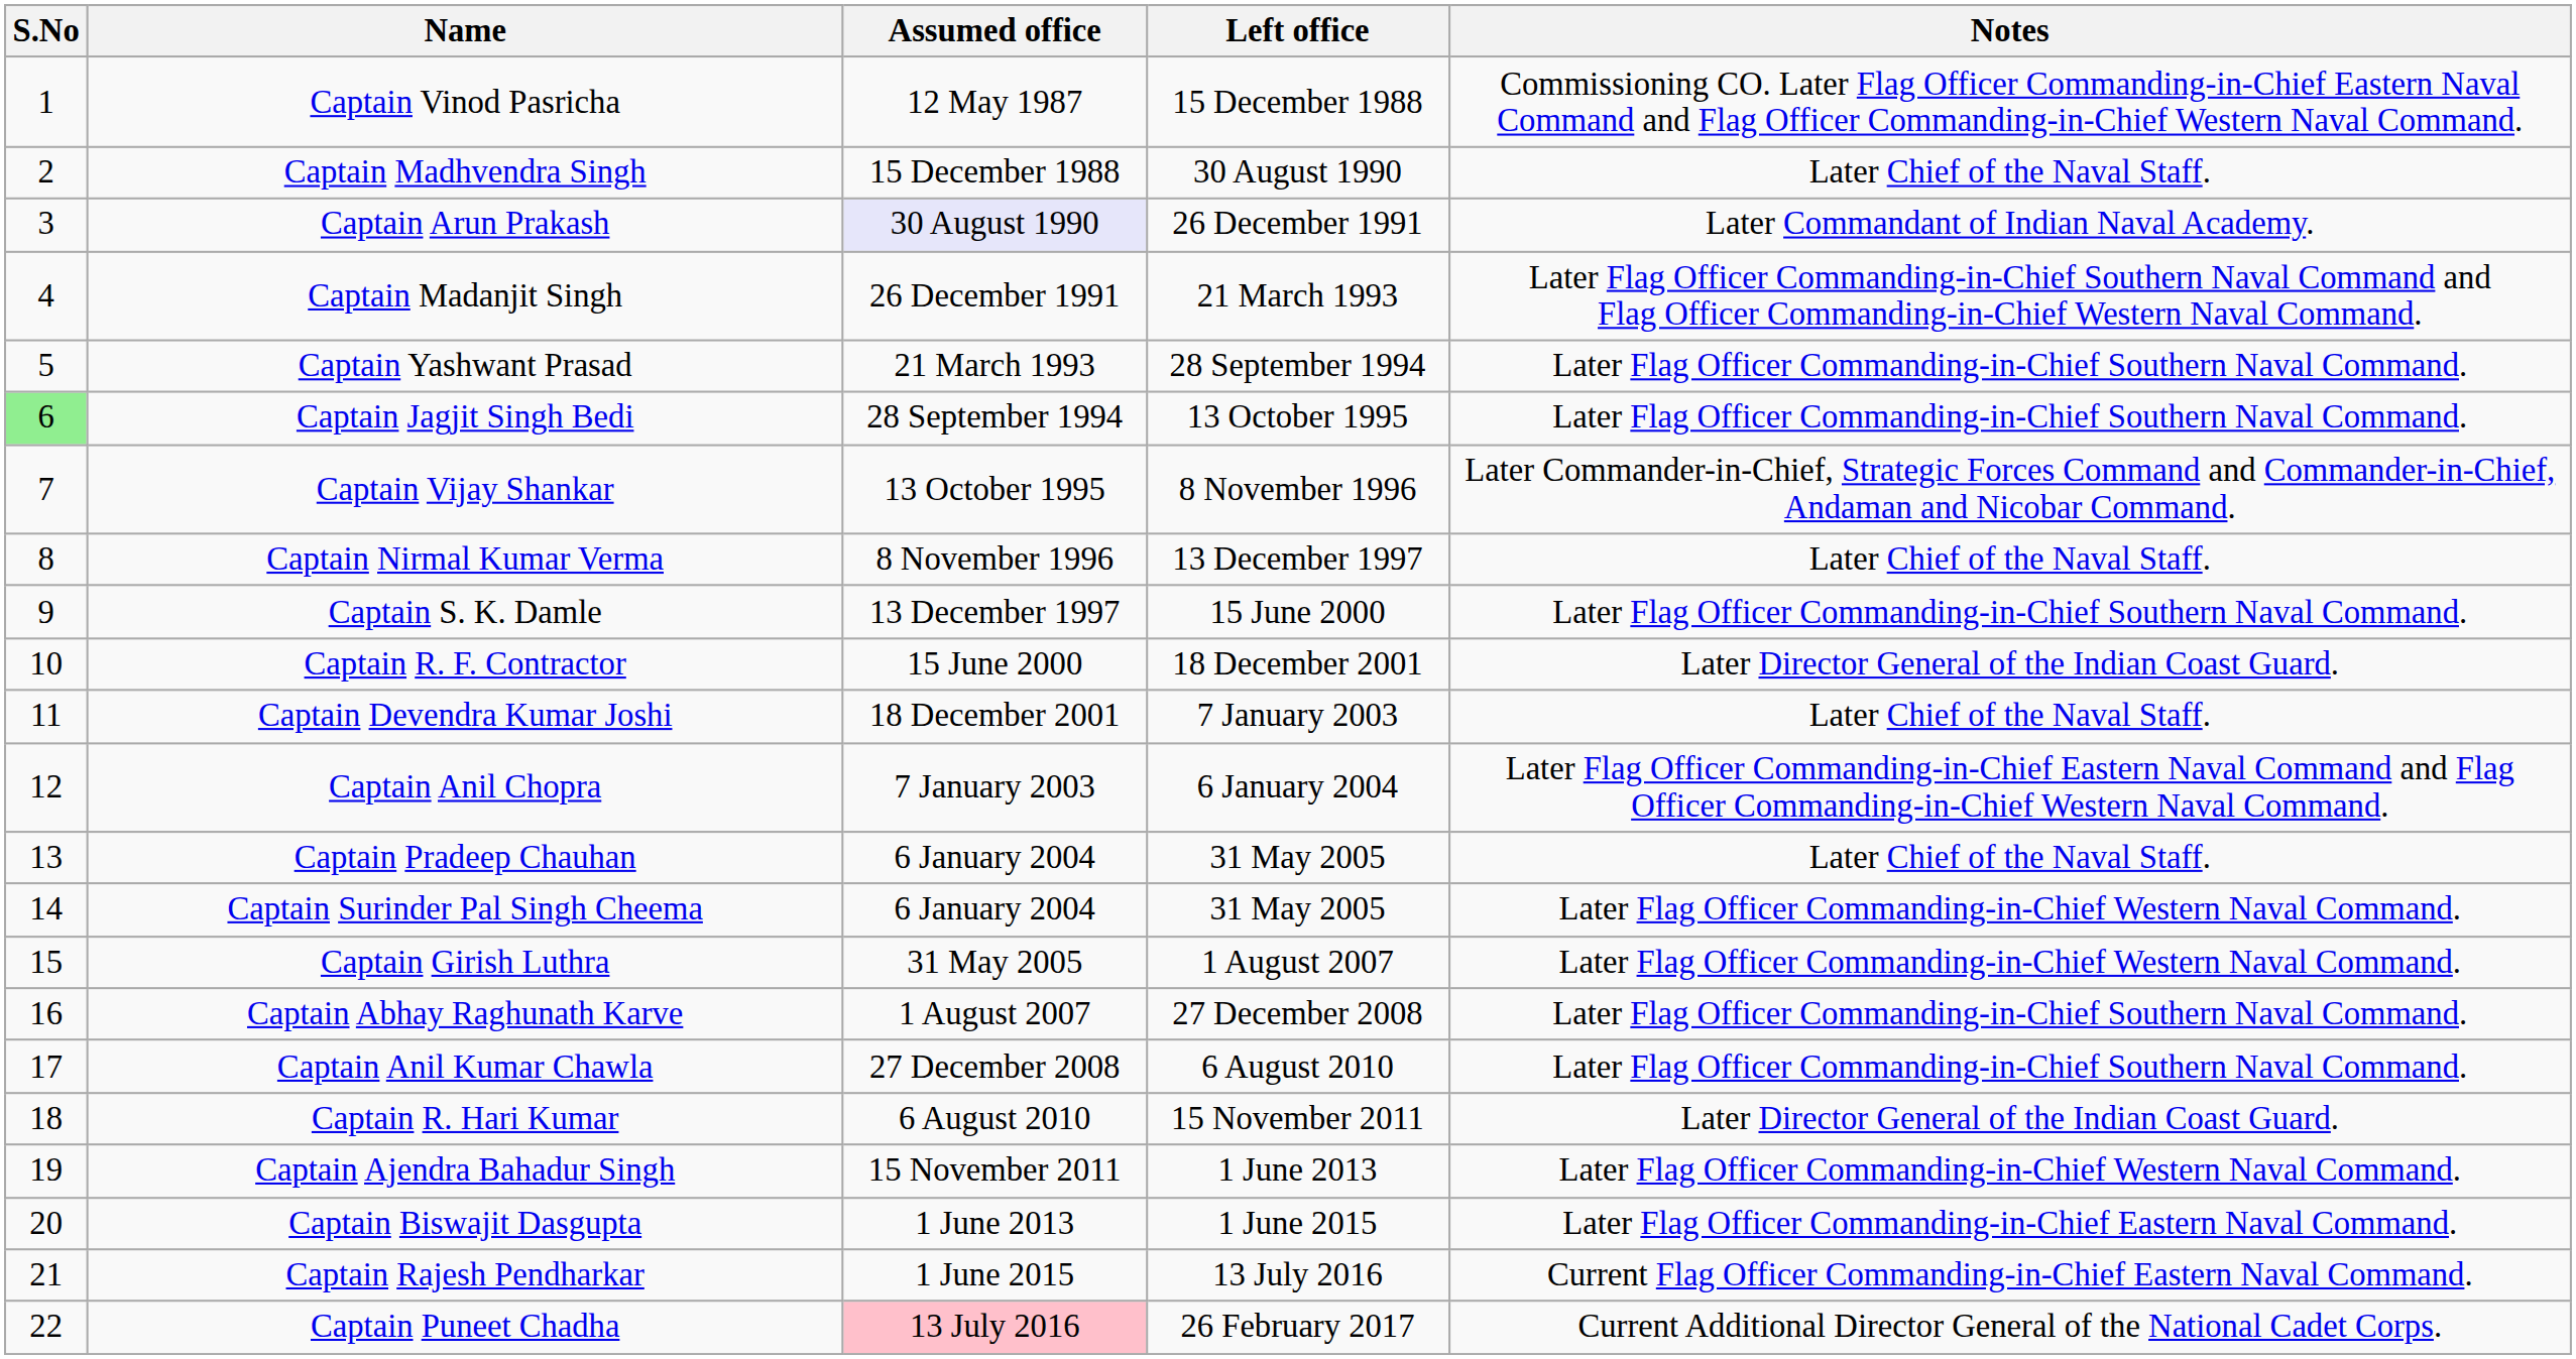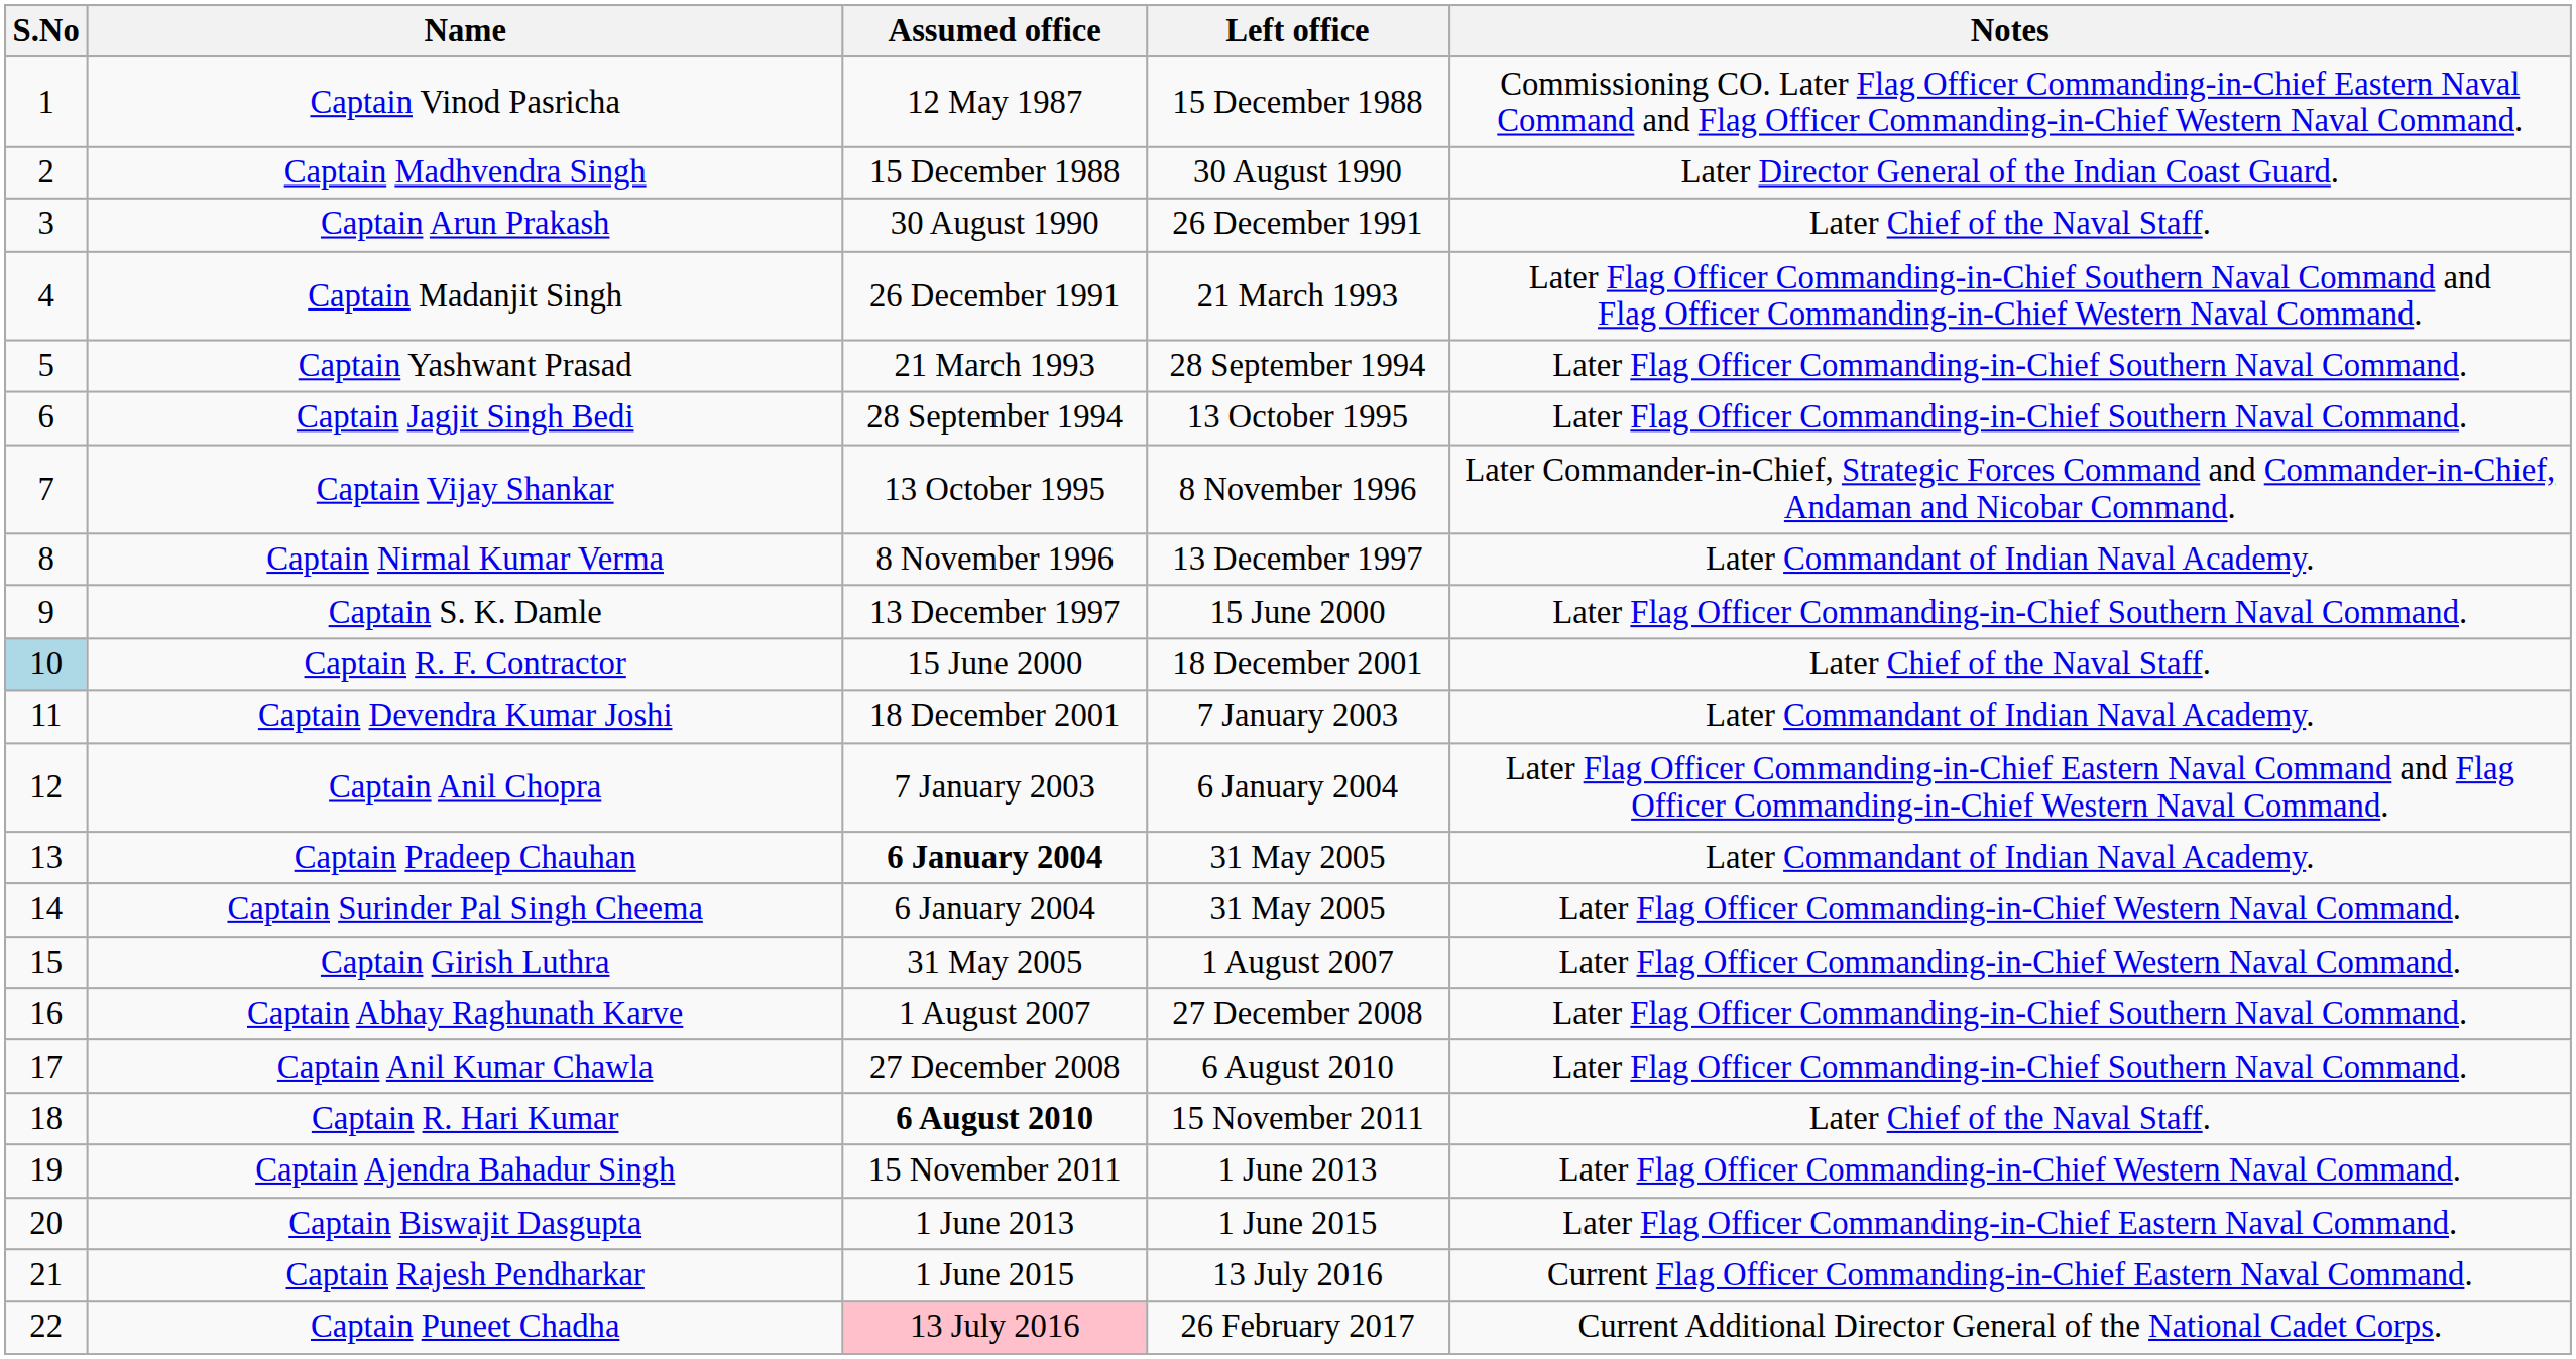Captain Madhvendra Singh | Notes: Later Chief of the Naval Staff. -> Later Director General of the Indian Coast Guard.
Captain Arun Prakash | Assumed office: lavender background -> no background
Captain Arun Prakash | Notes: Later Commandant of Indian Naval Academy. -> Later Chief of the Naval Staff.
Captain Jagjit Singh Bedi | S.No: lightgreen background -> no background
Captain Nirmal Kumar Verma | Notes: Later Chief of the Naval Staff. -> Later Commandant of Indian Naval Academy.
Captain R. F. Contractor | S.No: no background -> lightblue background
Captain R. F. Contractor | Notes: Later Director General of the Indian Coast Guard. -> Later Chief of the Naval Staff.
Captain Devendra Kumar Joshi | Notes: Later Chief of the Naval Staff. -> Later Commandant of Indian Naval Academy.
Captain Pradeep Chauhan | Assumed office: normal -> bold
Captain Pradeep Chauhan | Notes: Later Chief of the Naval Staff. -> Later Commandant of Indian Naval Academy.
Captain R. Hari Kumar | Assumed office: normal -> bold
Captain R. Hari Kumar | Notes: Later Director General of the Indian Coast Guard. -> Later Chief of the Naval Staff.
